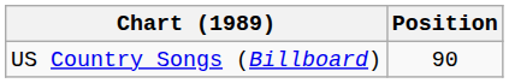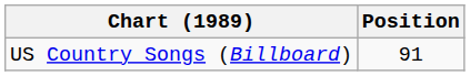US Country Songs (Billboard) | Position: 90 -> 91
